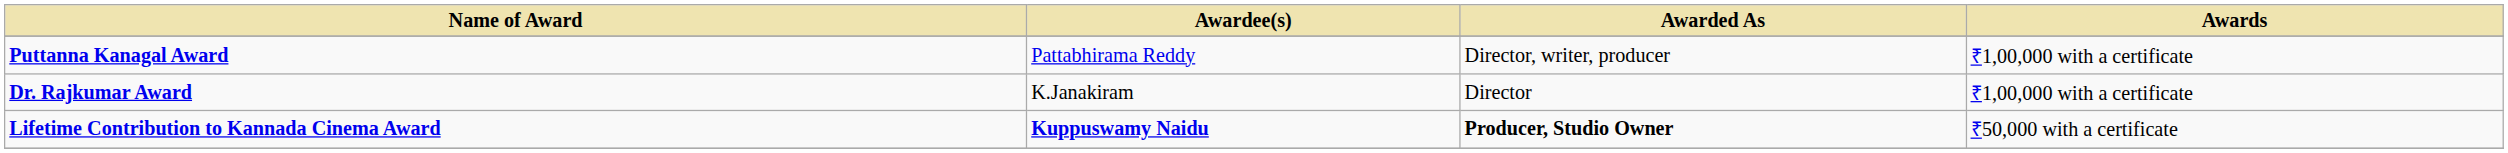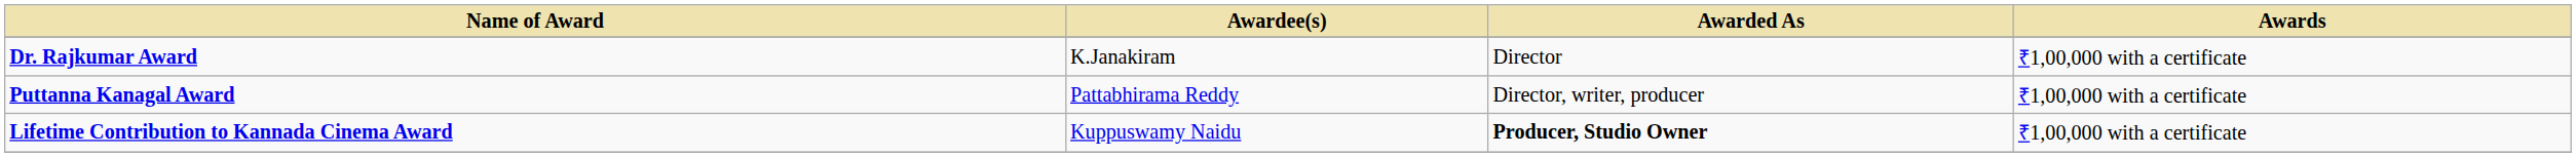rows swapped: Dr. Rajkumar Award <-> Puttanna Kanagal Award
Lifetime Contribution to Kannada Cinema Award | Awardee(s): bold -> normal
Lifetime Contribution to Kannada Cinema Award | Awards: ₹50,000 with a certificate -> ₹1,00,000 with a certificate
